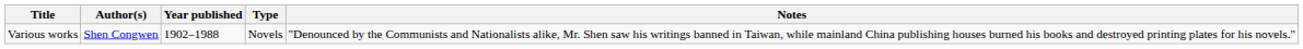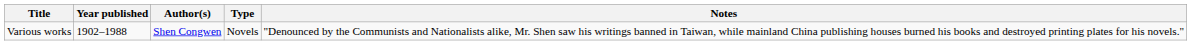columns swapped: Author(s) <-> Year published
